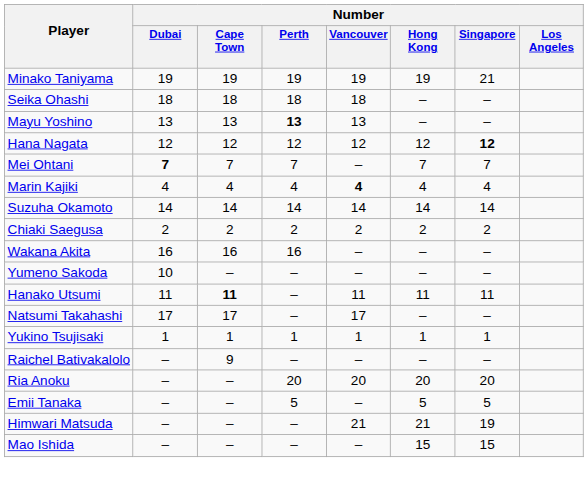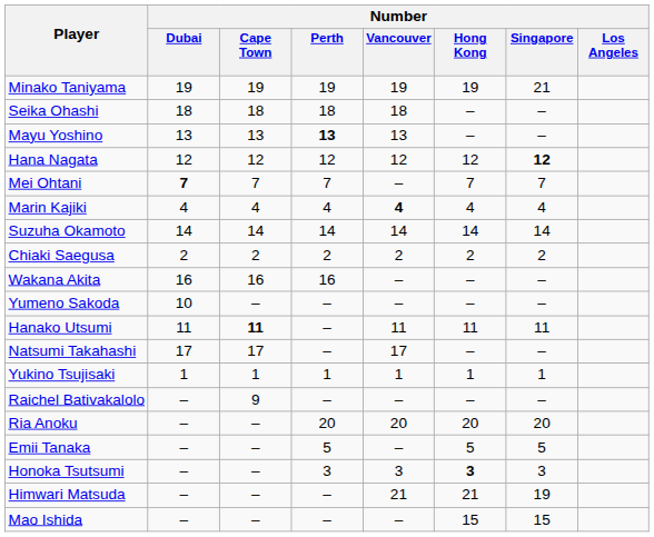+ row: Honoka Tsutsumi | – | – | 3 | 3 | 3 | 3
